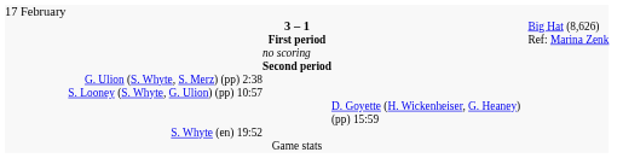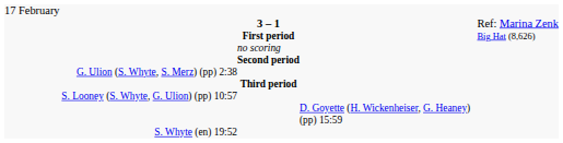3 – 1 | column 6: Big Hat (8,626) -> Ref: Marina Zenk
First period | column 6: Ref: Marina Zenk -> Big Hat (8,626)
+ row: Third period
- row: Game stats
